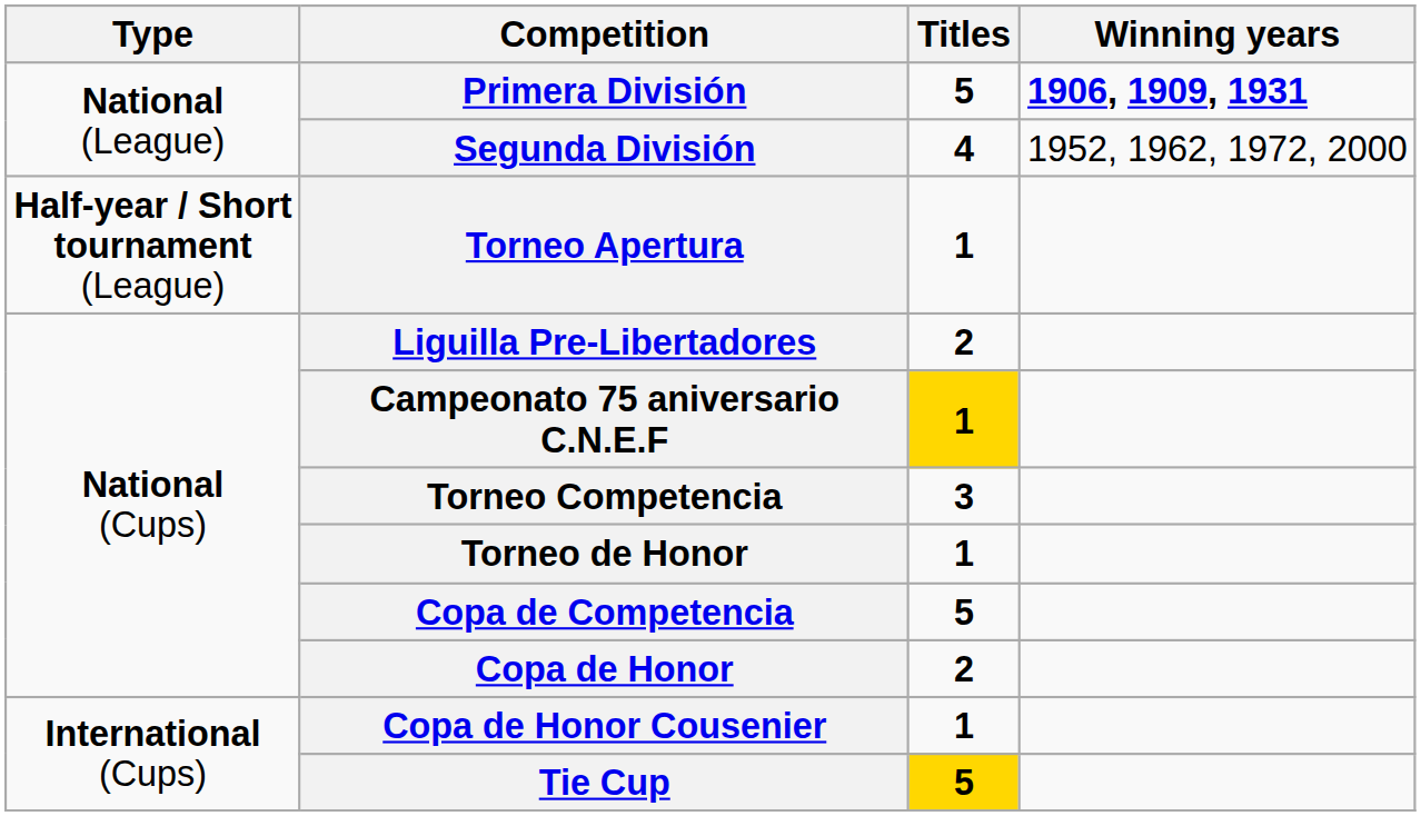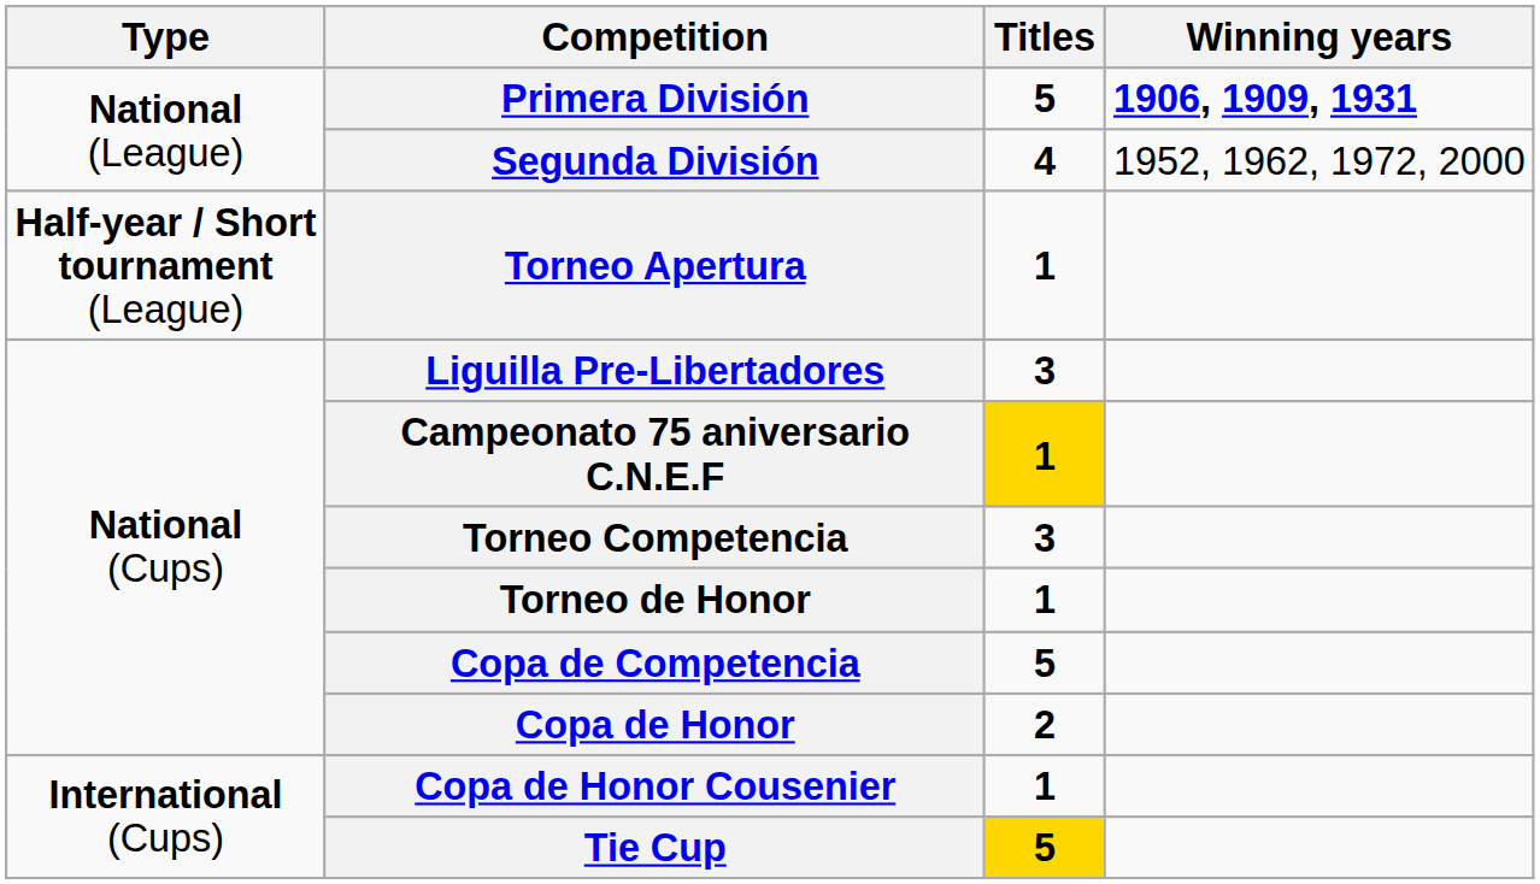Liguilla Pre-Libertadores | Titles: 2 -> 3
